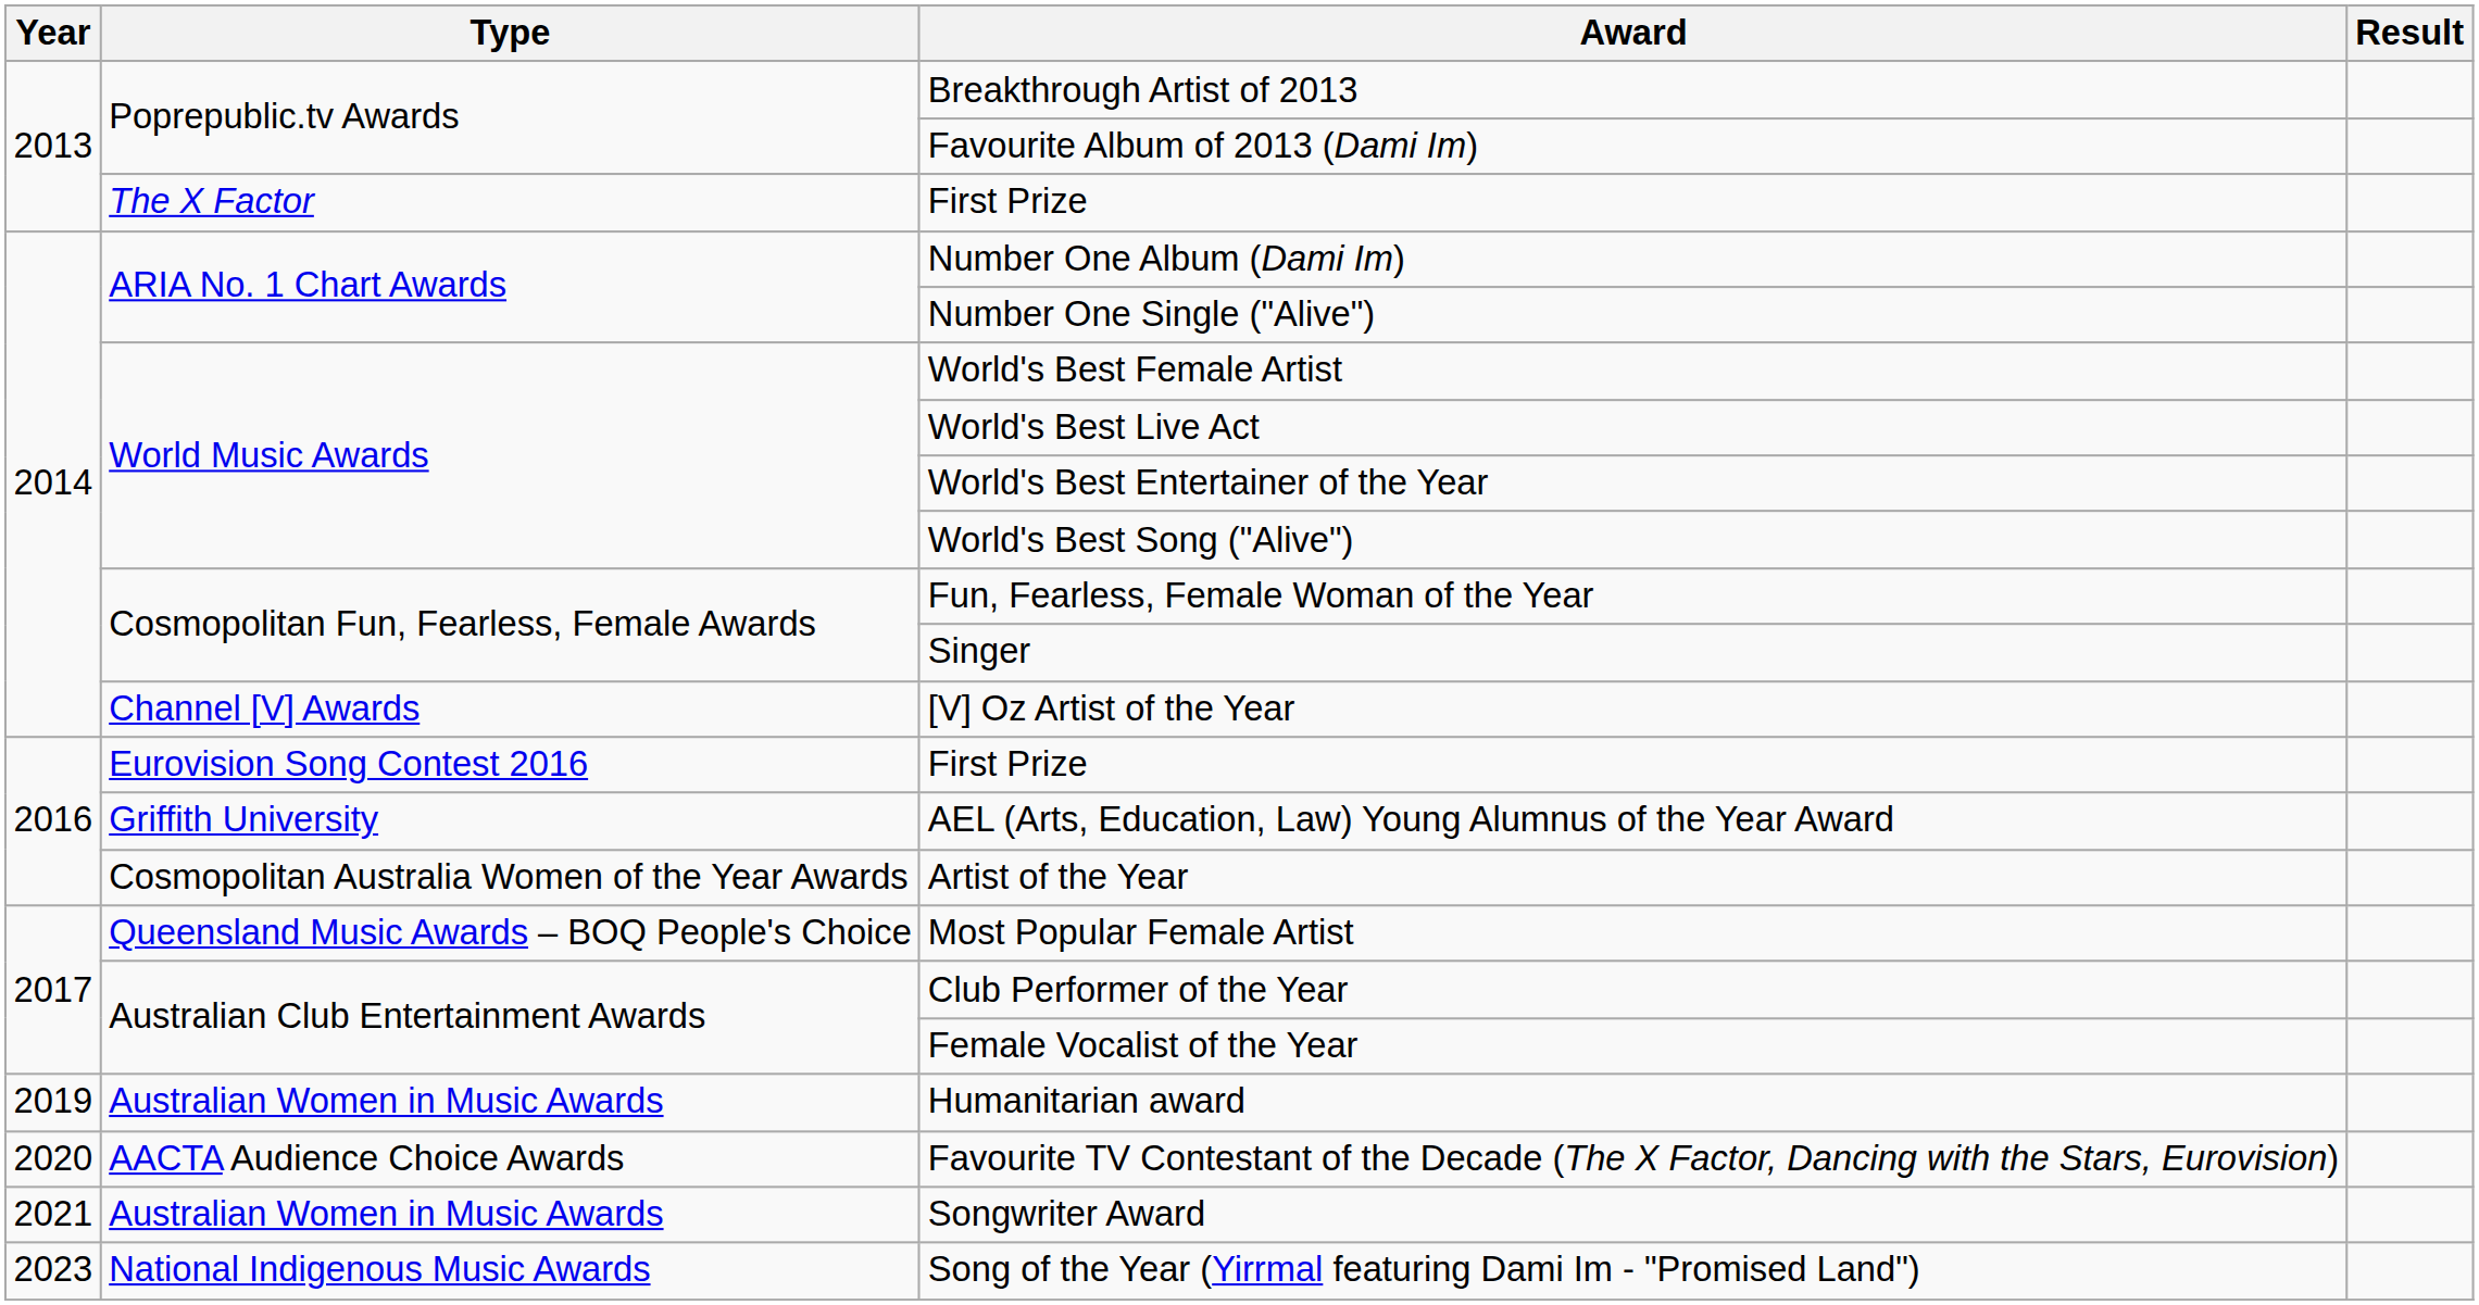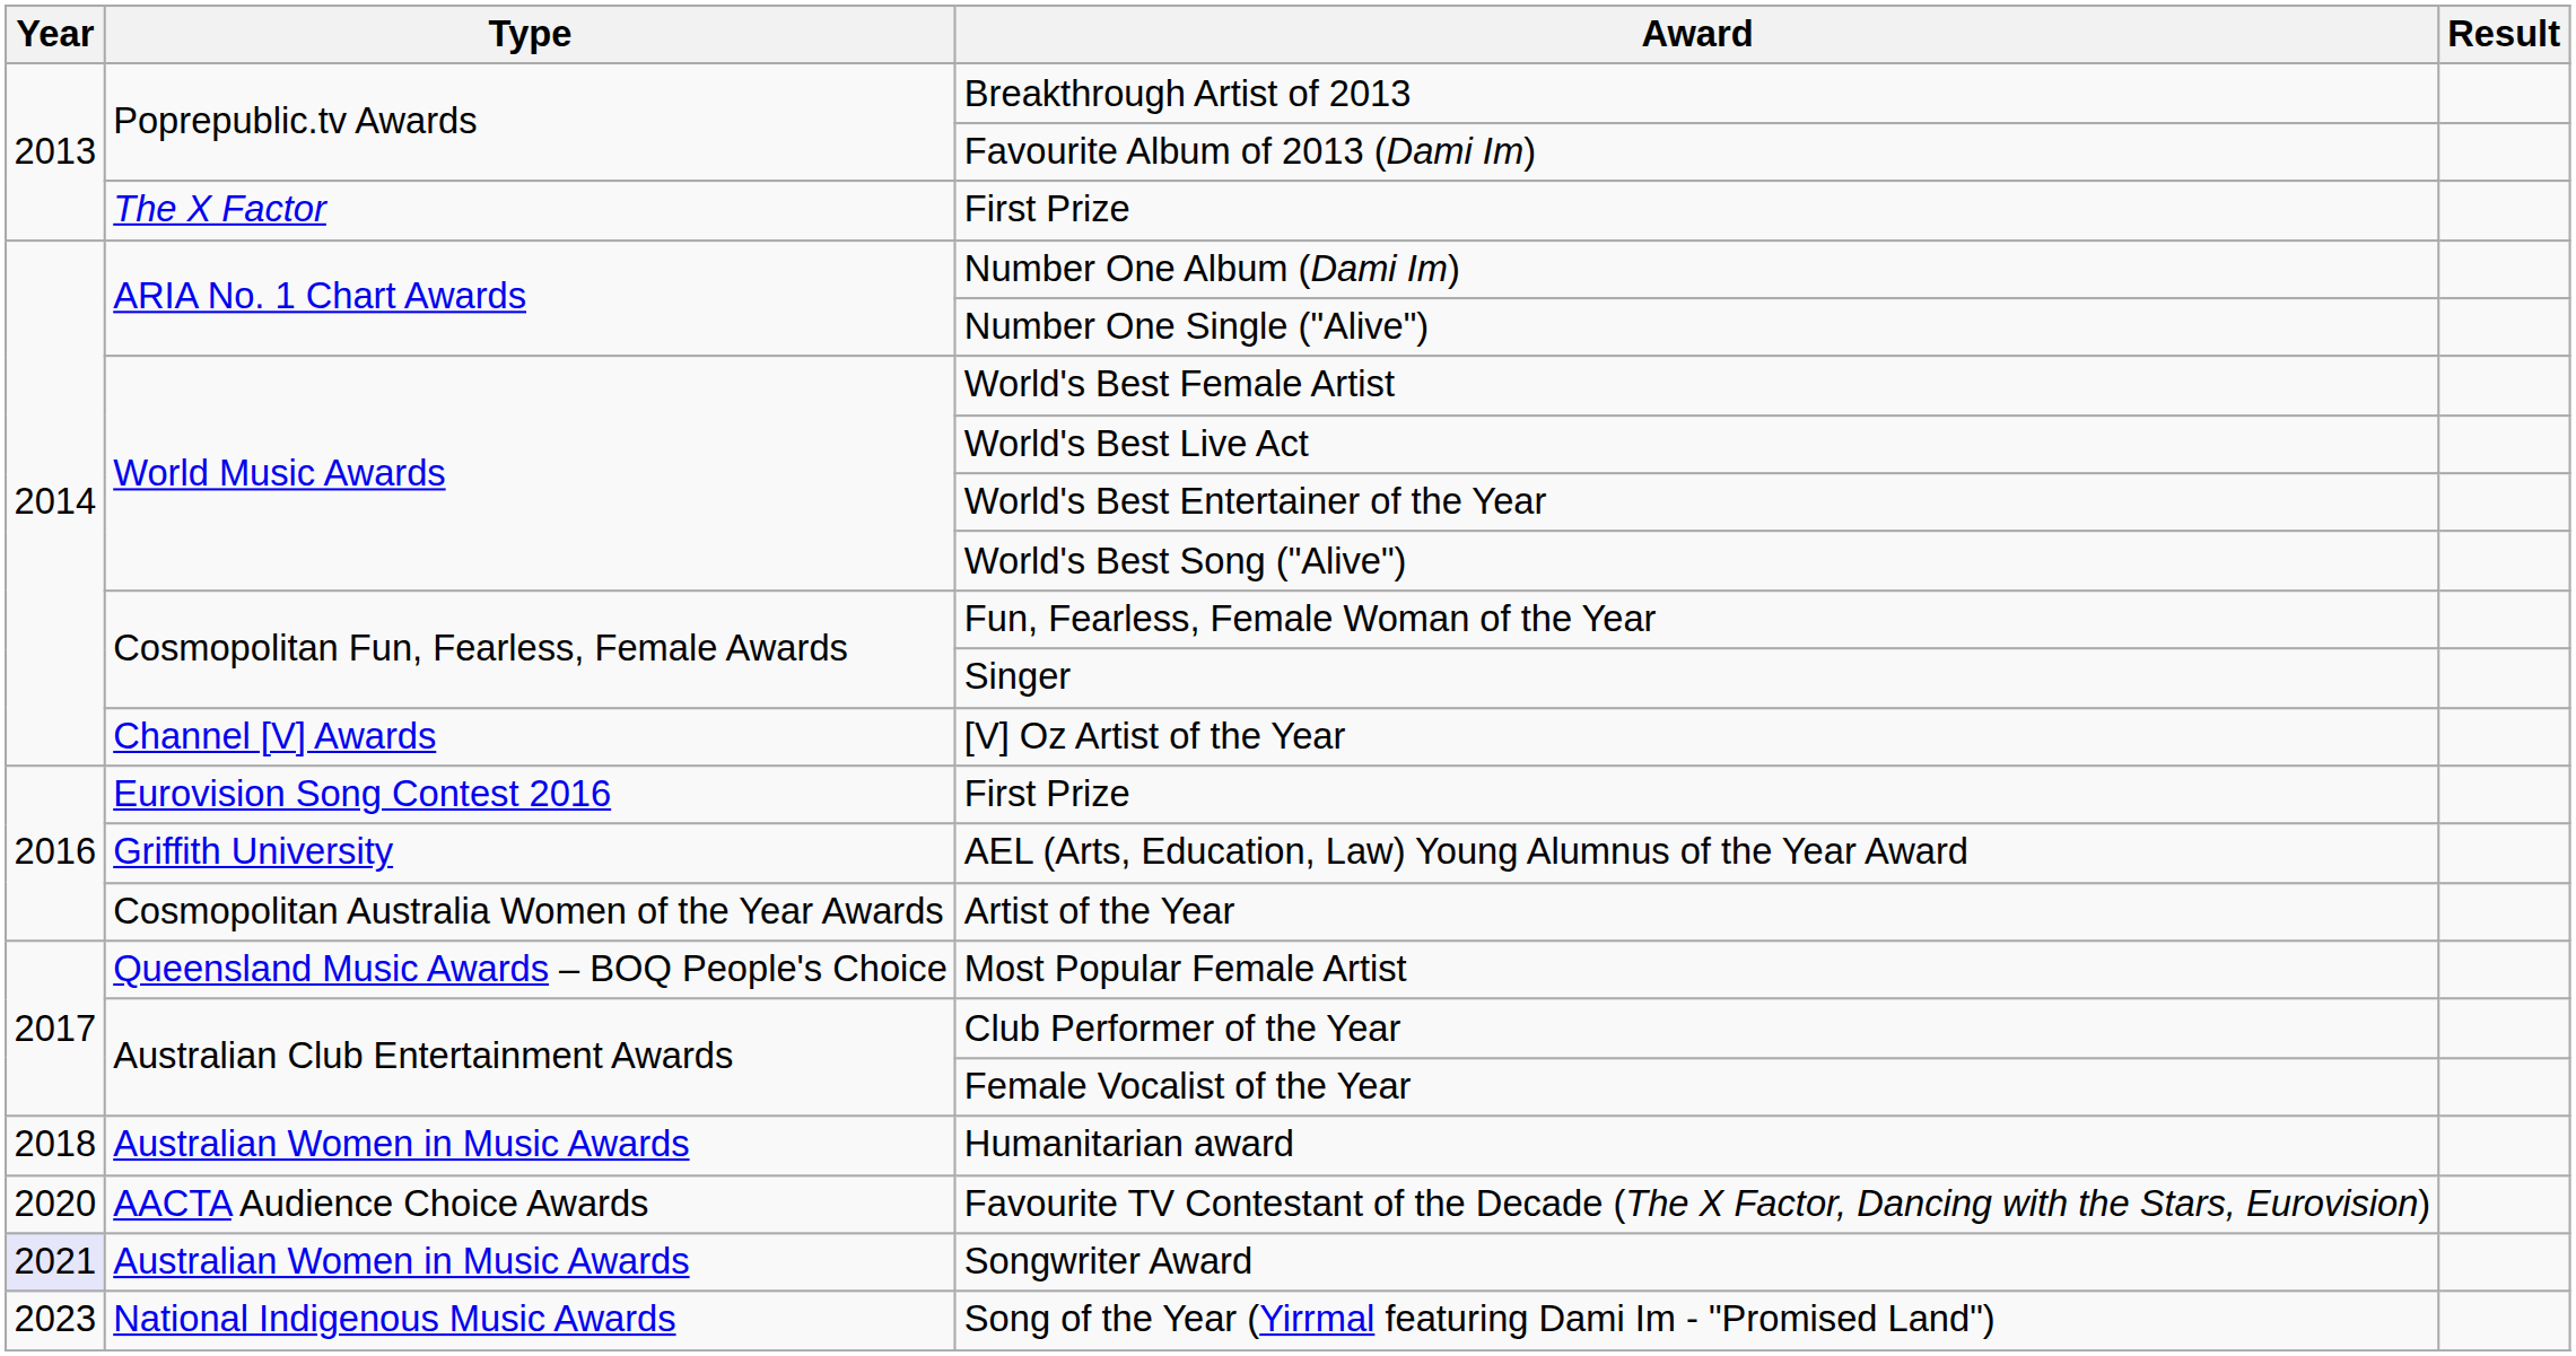Humanitarian award | Year: 2019 -> 2018
Songwriter Award | Year: no background -> lavender background
